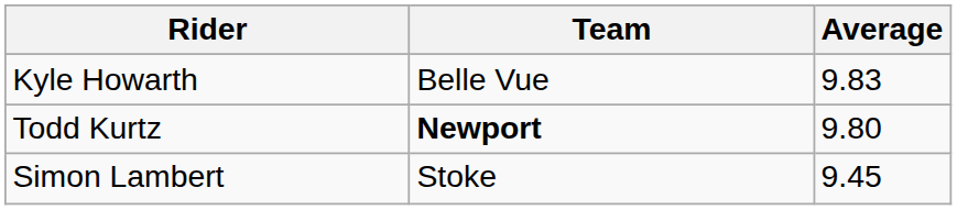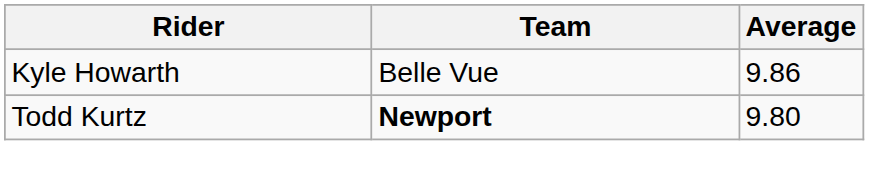Kyle Howarth | Average: 9.83 -> 9.86
- row: Simon Lambert | Stoke | 9.45
